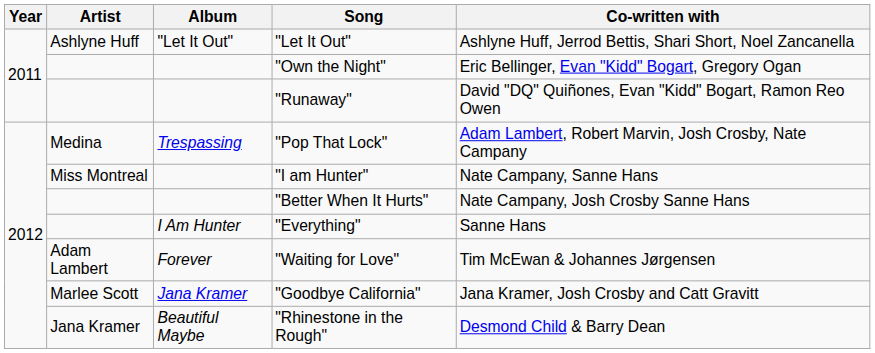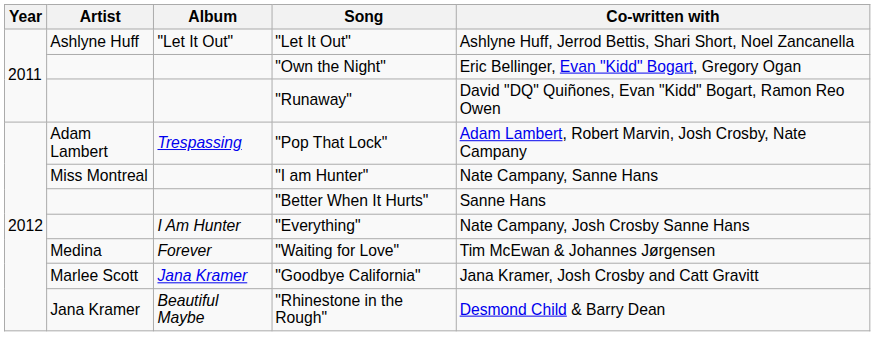"Pop That Lock" | Artist: Medina -> Adam Lambert
"Better When It Hurts" | Co-written with: Nate Campany, Josh Crosby Sanne Hans -> Sanne Hans
"Everything" | Co-written with: Sanne Hans -> Nate Campany, Josh Crosby Sanne Hans
"Waiting for Love" | Artist: Adam Lambert -> Medina
